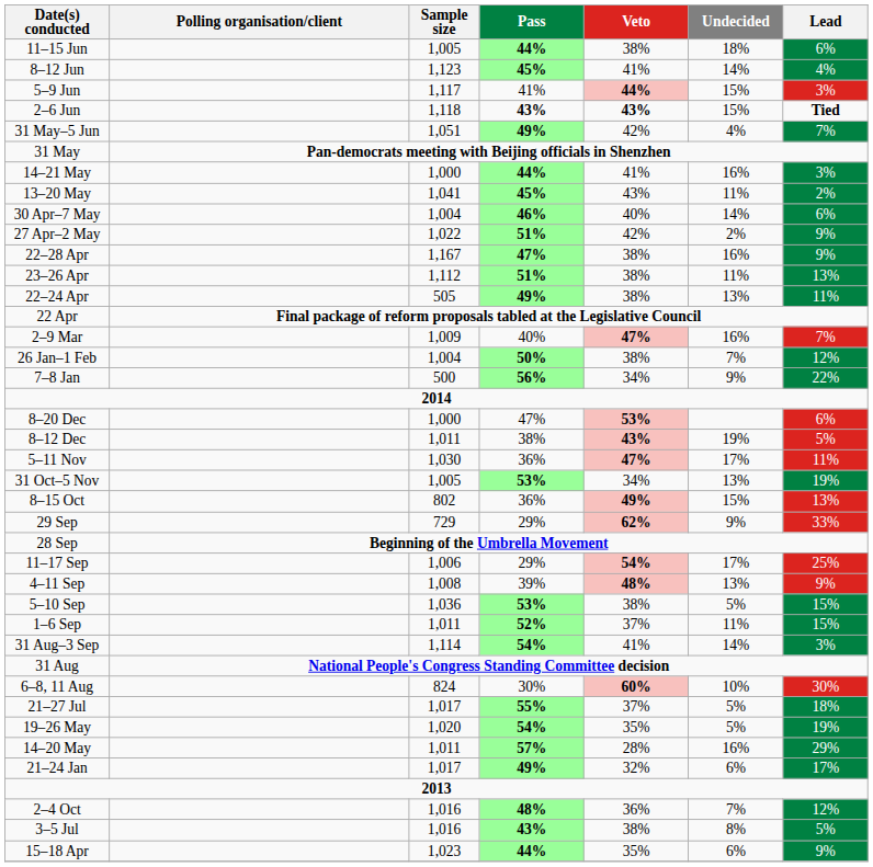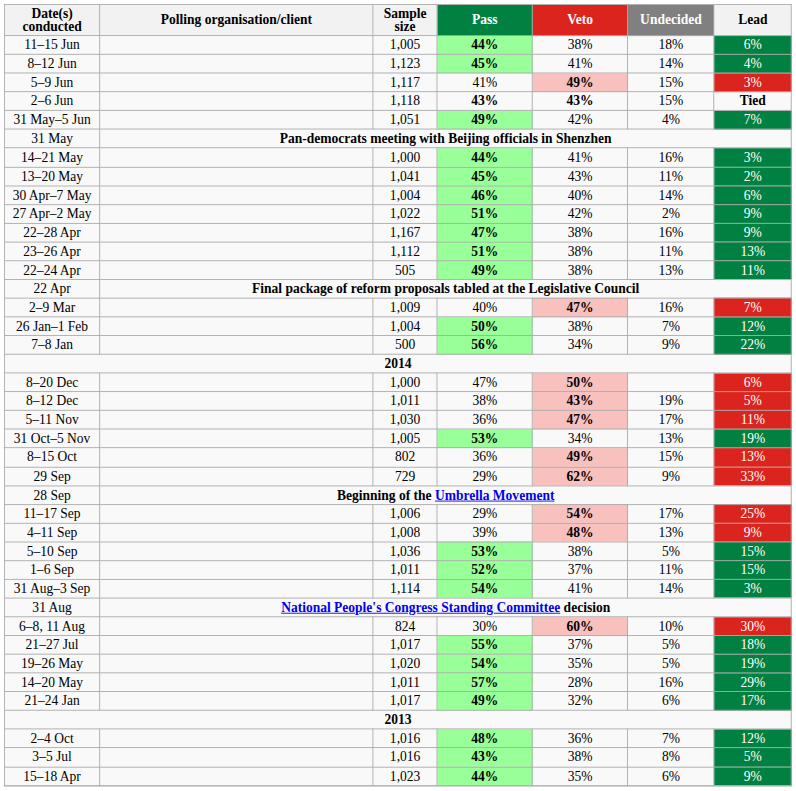5–9 Jun | Veto: 44% -> 49%
8–20 Dec | Veto: 53% -> 50%
